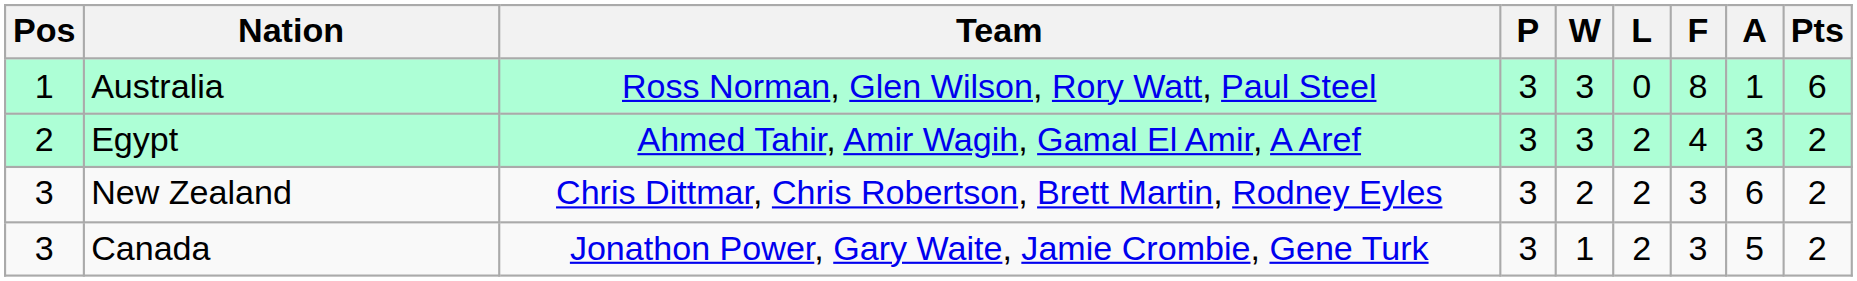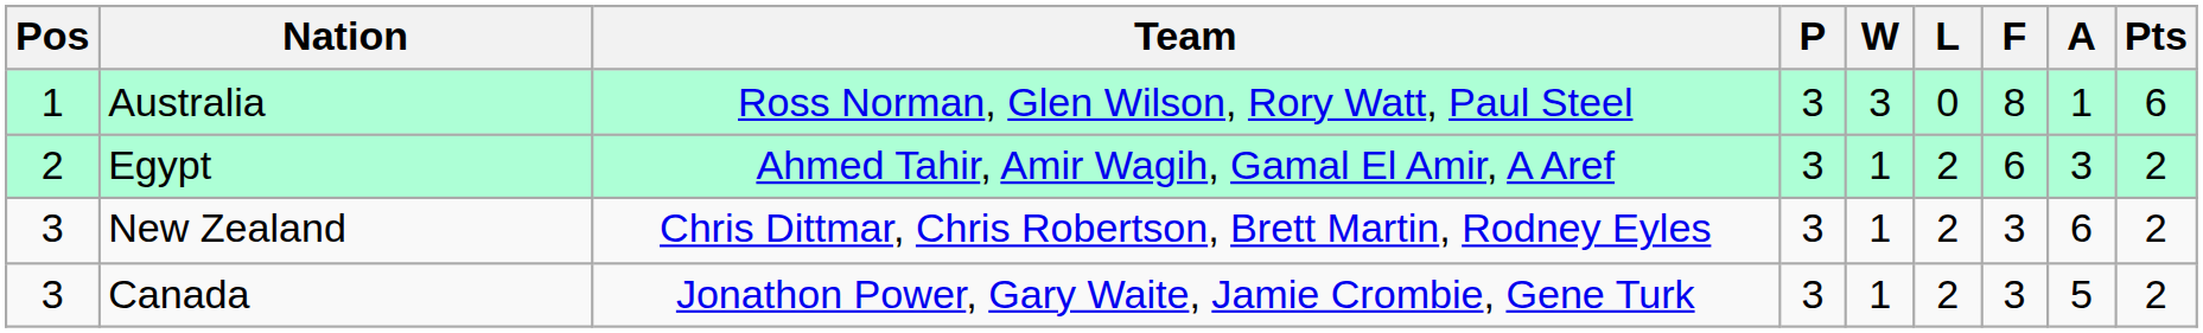Egypt | W: 3 -> 1
Egypt | F: 4 -> 6
New Zealand | W: 2 -> 1
